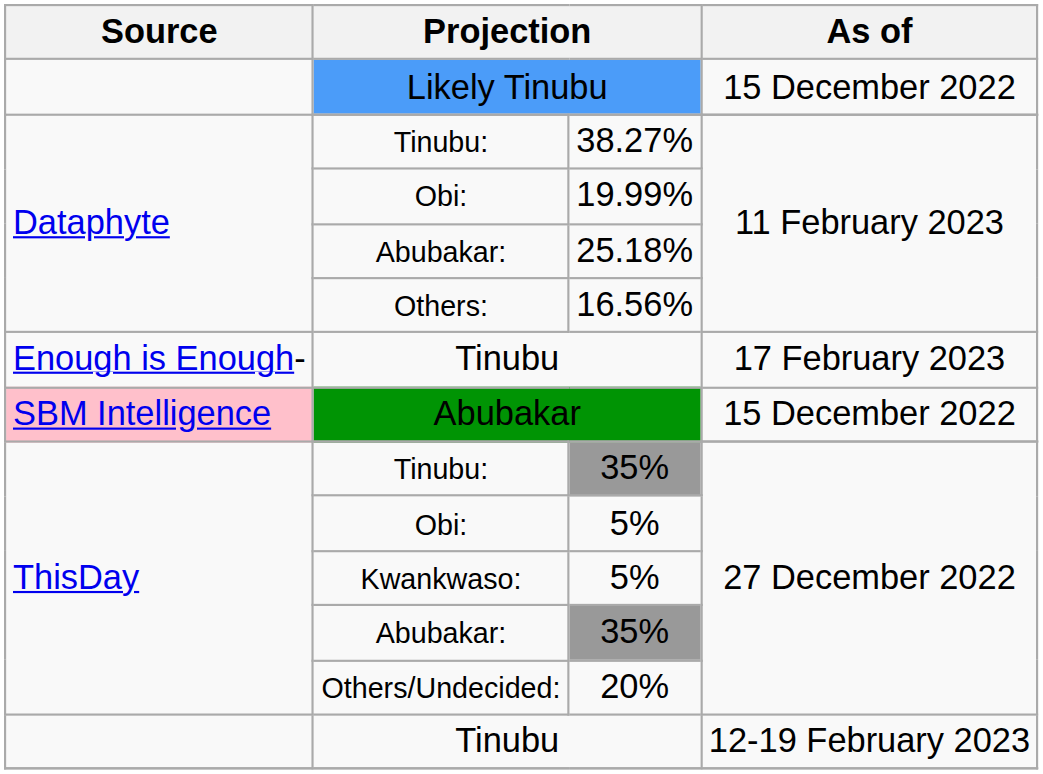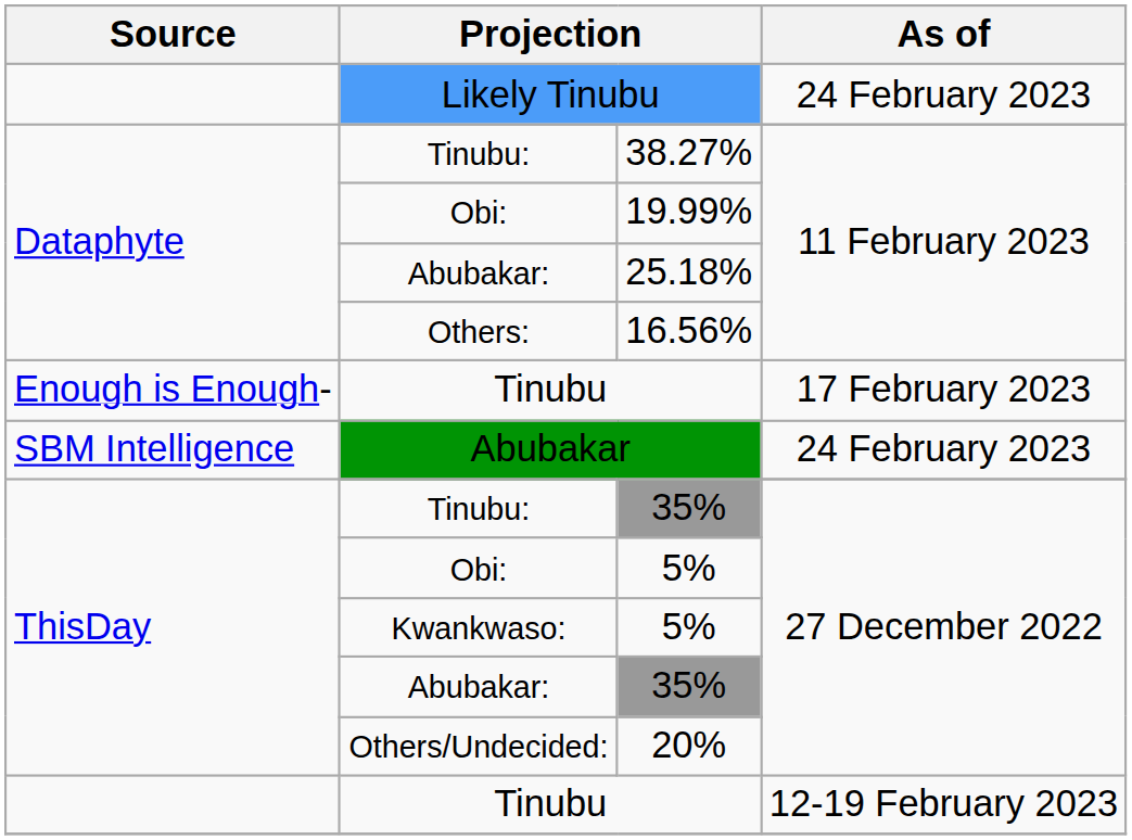Likely Tinubu | As of: 15 December 2022 -> 24 February 2023
Abubakar | Source: pink background -> no background
Abubakar | As of: 15 December 2022 -> 24 February 2023
